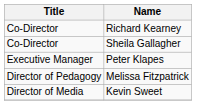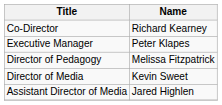- row: Co-Director | Sheila Gallagher
+ row: Assistant Director of Media | Jared Highlen
